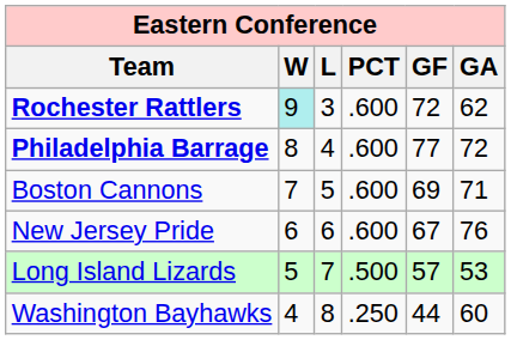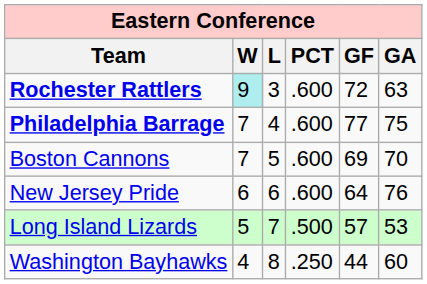Rochester Rattlers | GA: 62 -> 63
Philadelphia Barrage | W: 8 -> 7
Philadelphia Barrage | GA: 72 -> 75
Boston Cannons | GA: 71 -> 70
New Jersey Pride | GF: 67 -> 64
